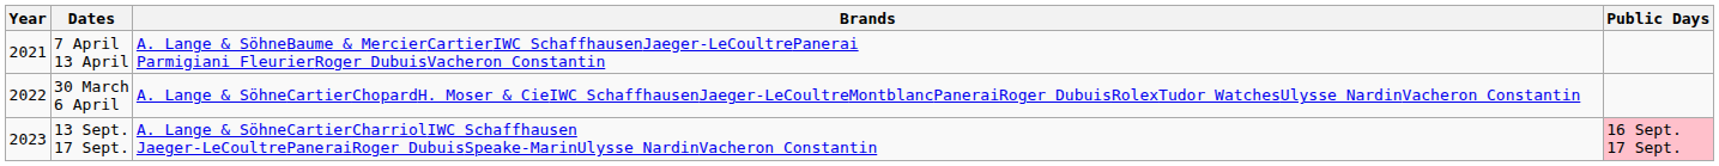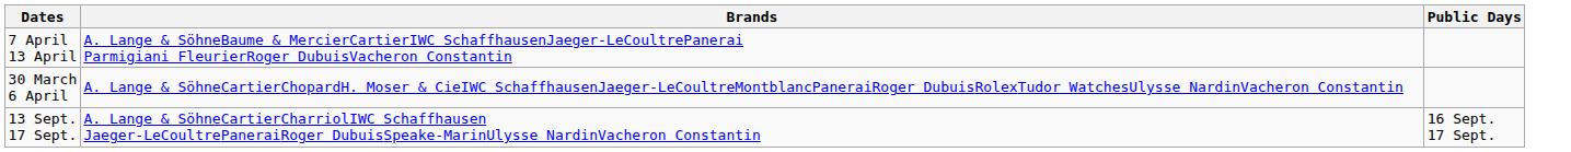- column: Year | 2021 | 2022 | 2023
13 Sept. 17 Sept. | Public Days: pink background -> no background
